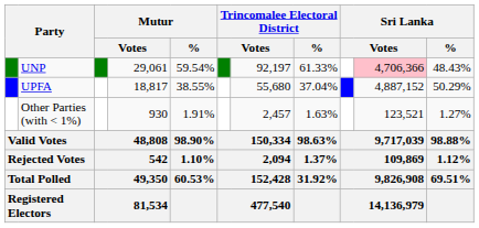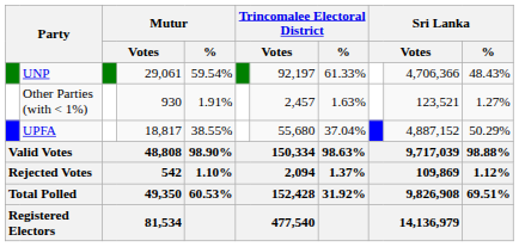UNP | column 10: pink background -> no background
rows swapped: UPFA <-> Other Parties (with < 1%)
